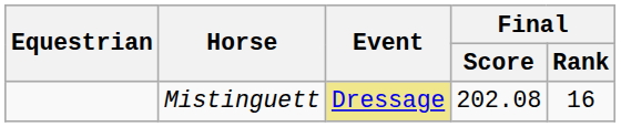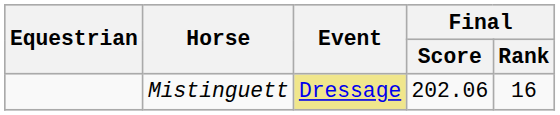Mistinguett | Final / Score: 202.08 -> 202.06
